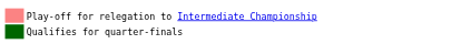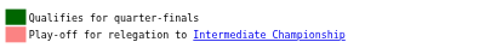rows swapped: Qualifies for quarter-finals <-> Play-off for relegation to Intermediate Championship
